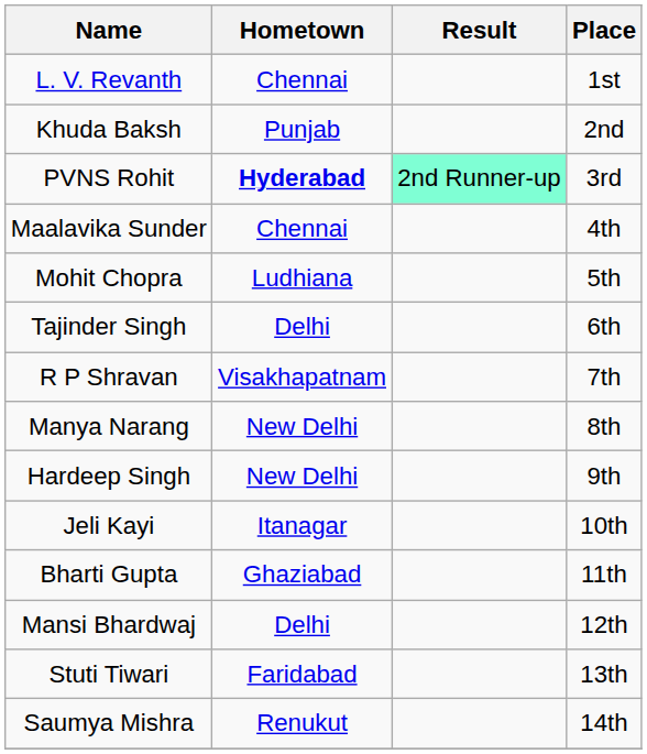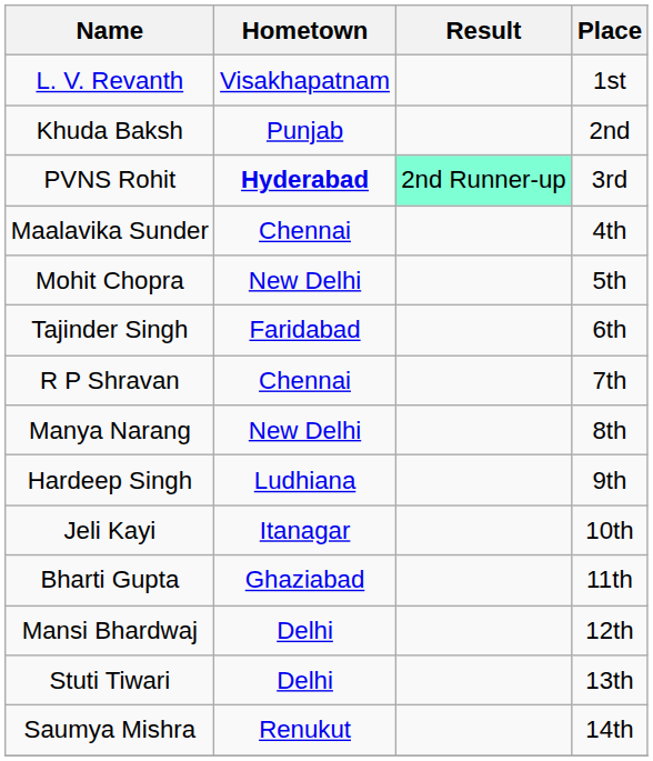L. V. Revanth | Hometown: Chennai -> Visakhapatnam
Mohit Chopra | Hometown: Ludhiana -> New Delhi
Tajinder Singh | Hometown: Delhi -> Faridabad
R P Shravan | Hometown: Visakhapatnam -> Chennai
Hardeep Singh | Hometown: New Delhi -> Ludhiana
Stuti Tiwari | Hometown: Faridabad -> Delhi
